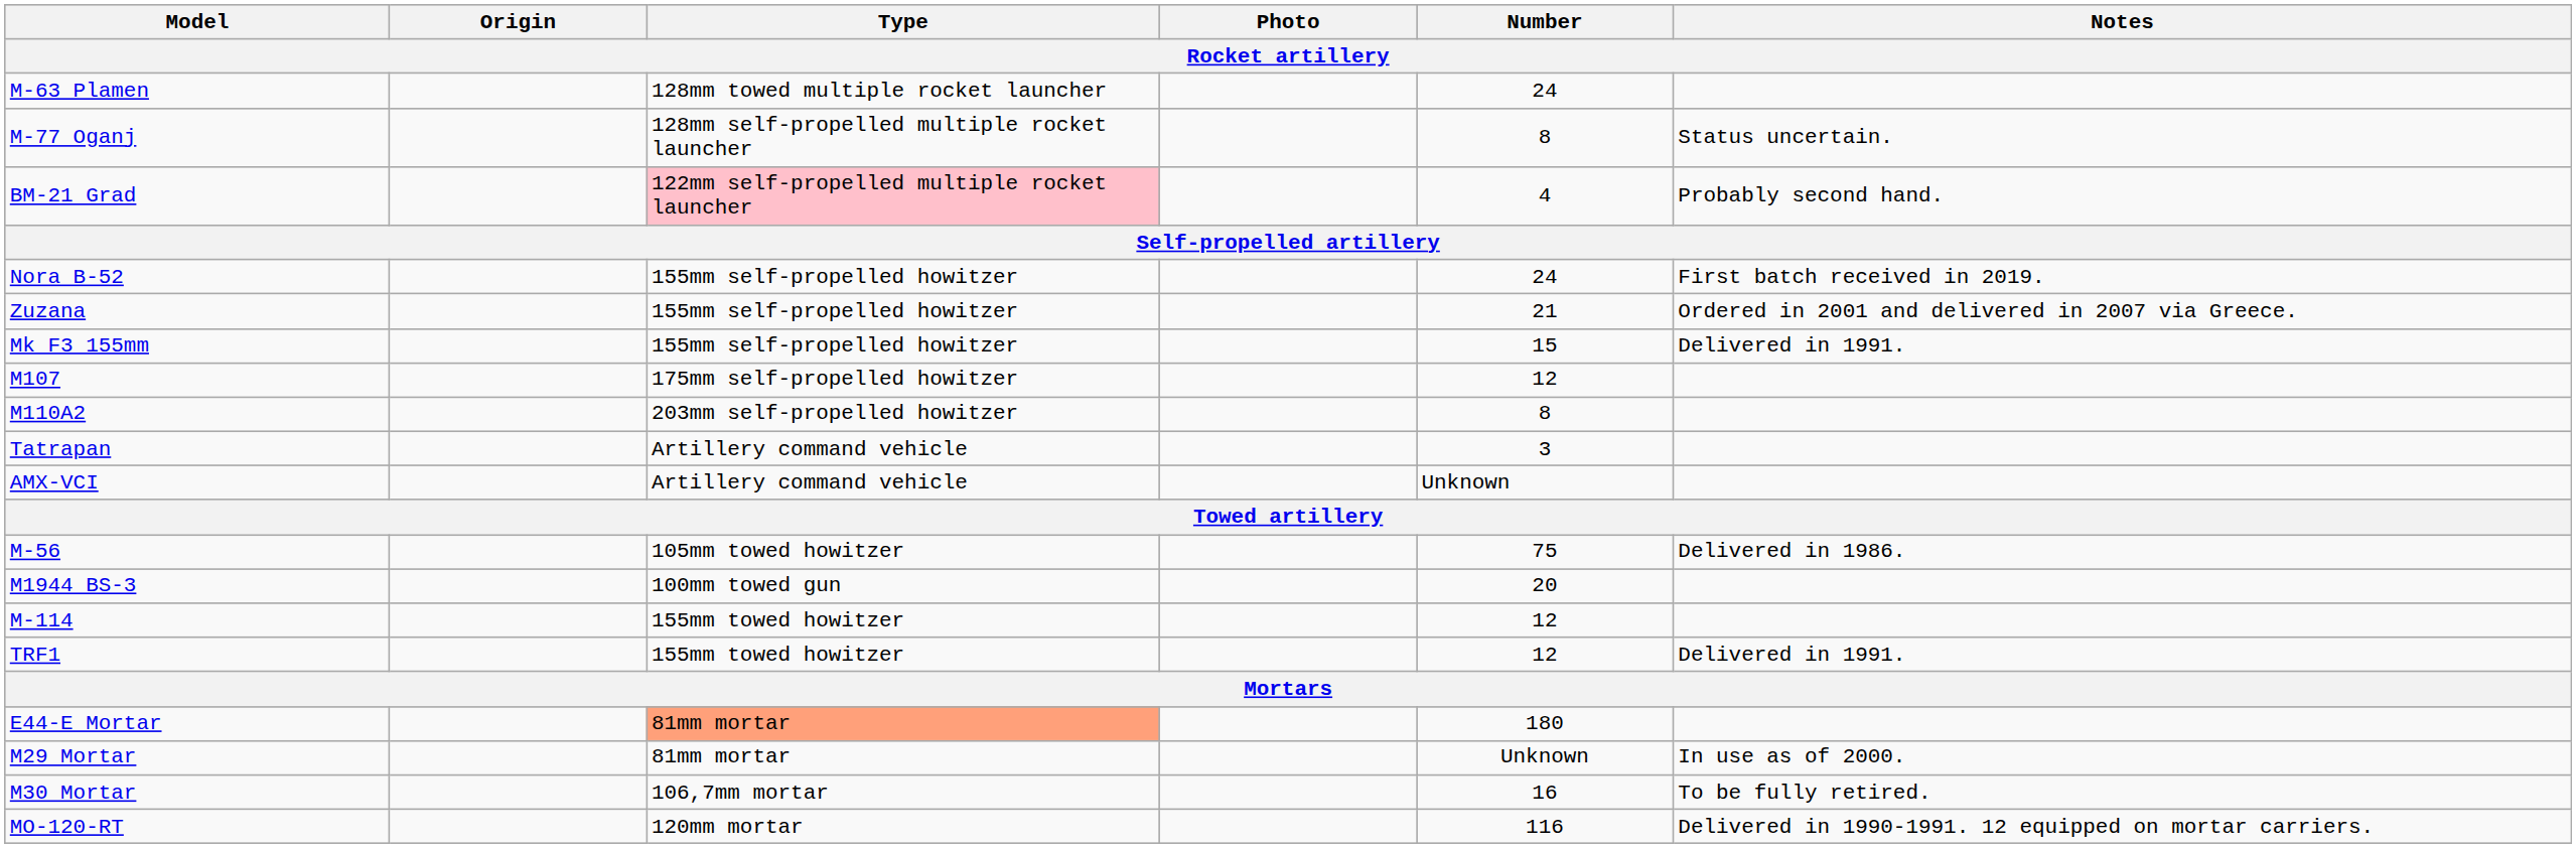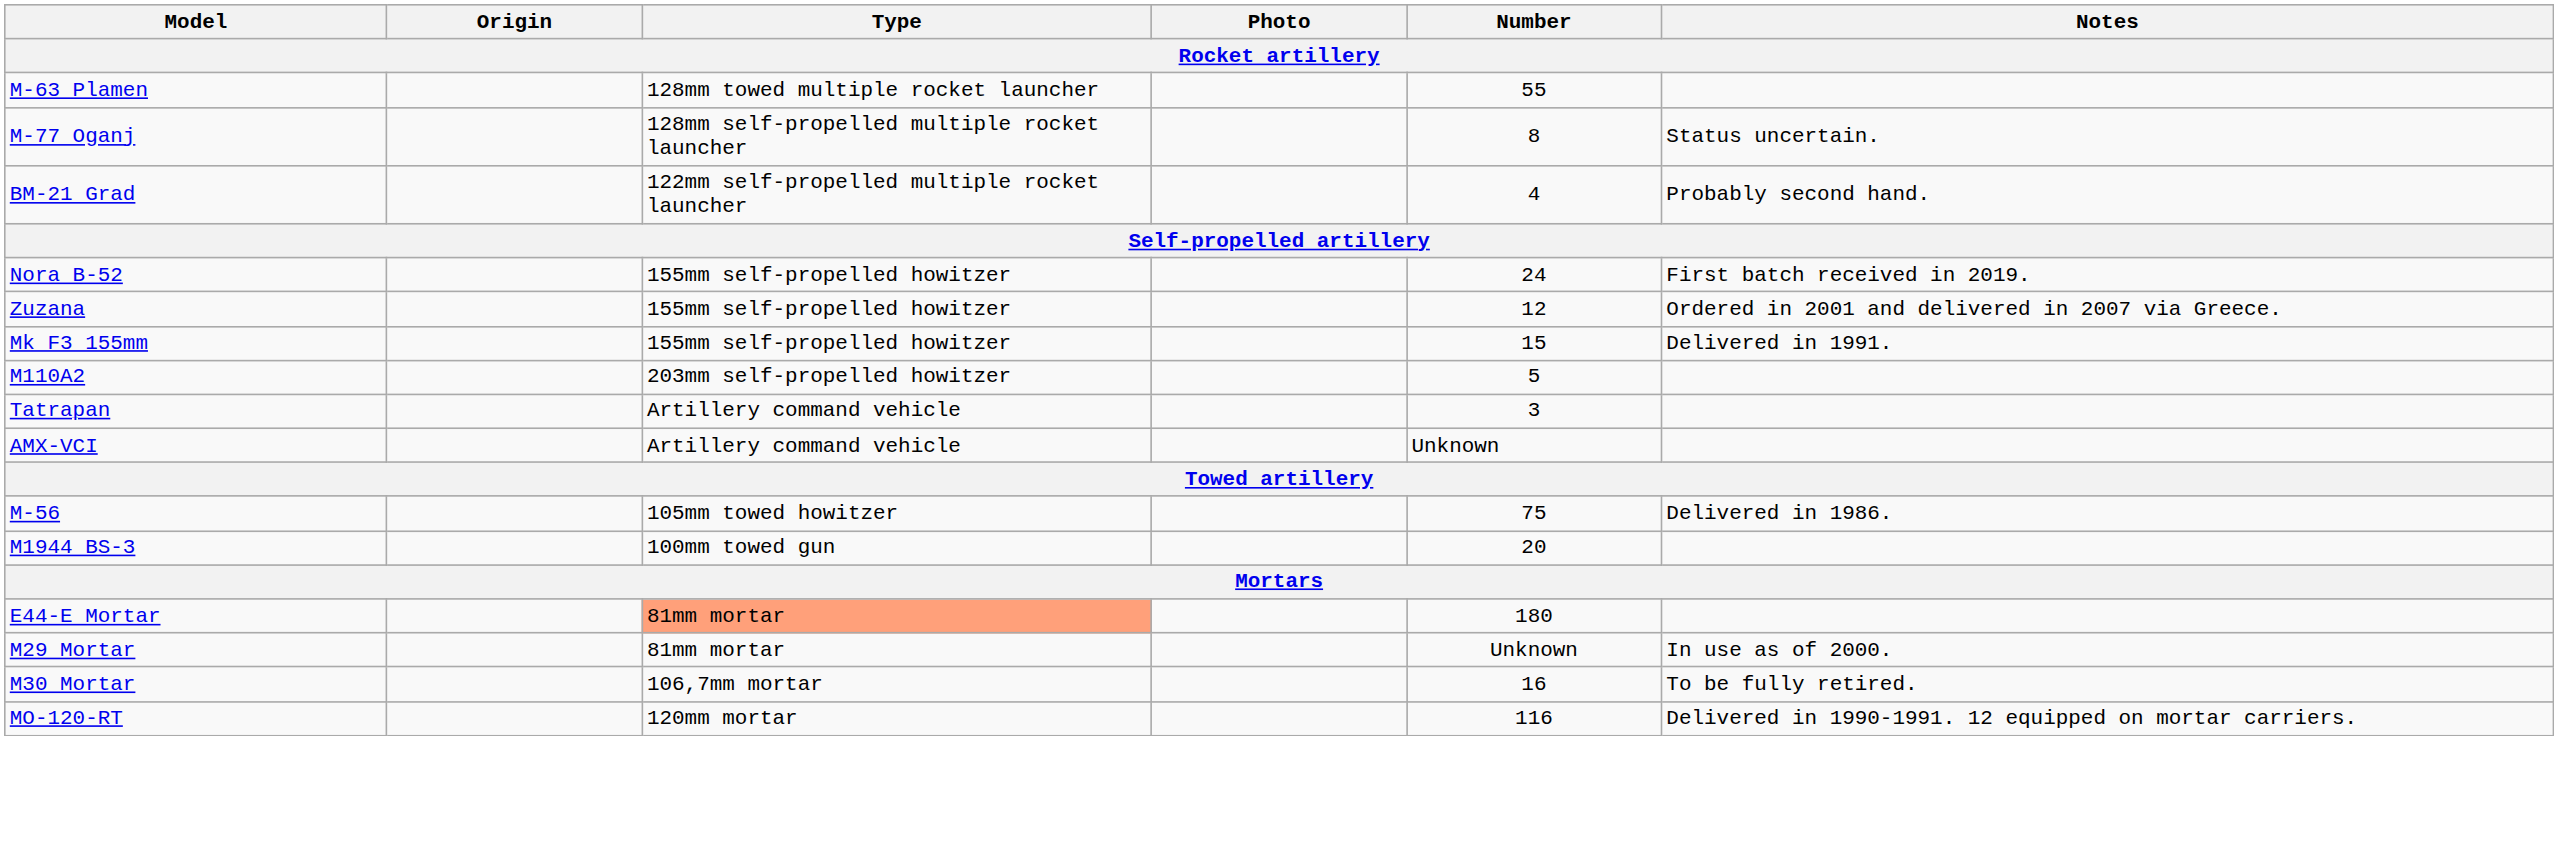M-63 Plamen | Number: 24 -> 55
BM-21 Grad | Type: pink background -> no background
Zuzana | Number: 21 -> 12
- row: M107 | 175mm self-propelled howitzer | 12
M110A2 | Number: 8 -> 5
- row: M-114 | 155mm towed howitzer | 12
- row: TRF1 | 155mm towed howitzer | 12 | Delivered in 1991.
